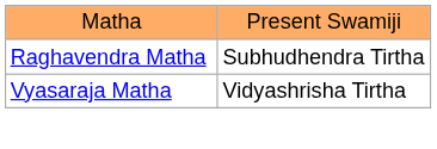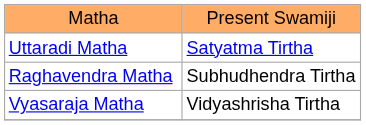+ row: Uttaradi Matha | Satyatma Tirtha
